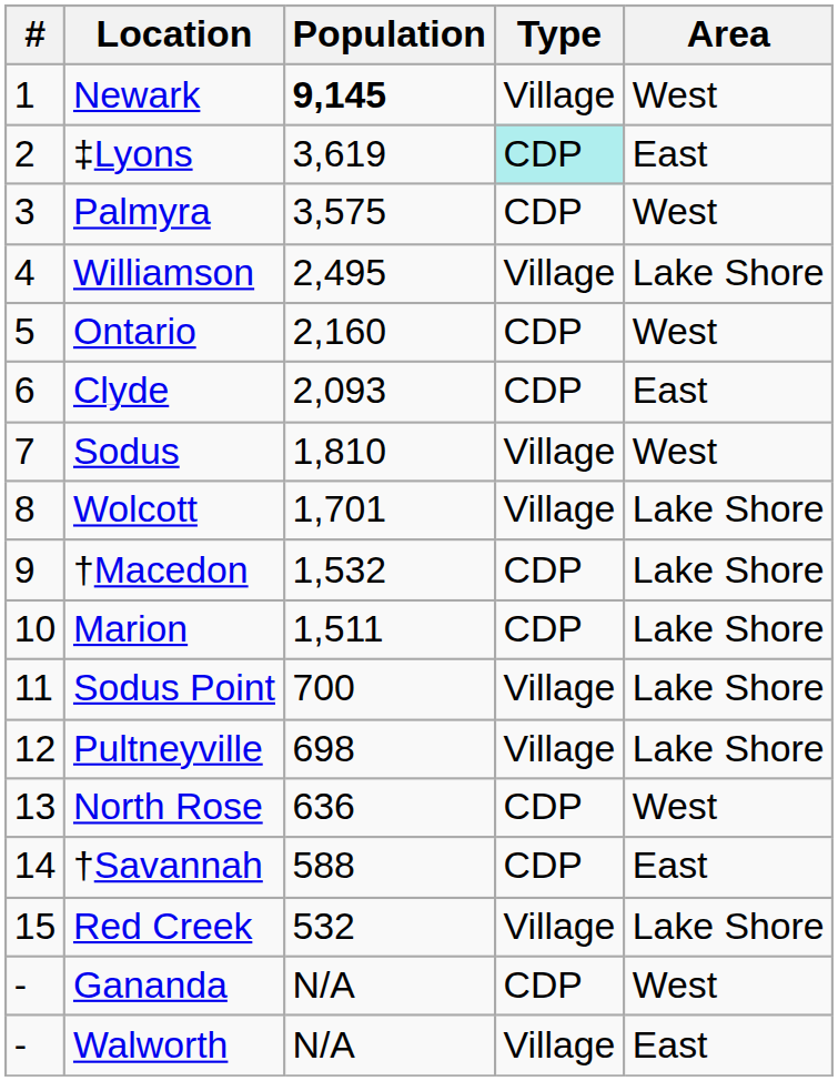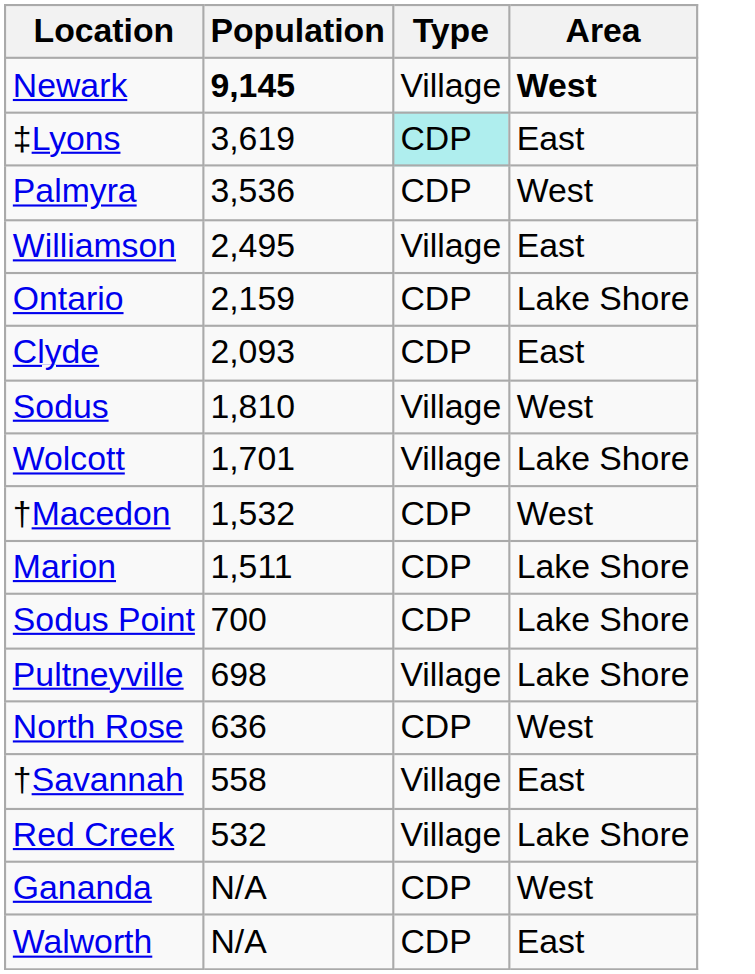- column: # | 1 | 2 | 3 | 4 | 5 | 6 | 7 | 8 | 9 | 10 | 11 | 12 | 13 | 14 | 15 | - | -
Newark | Area: normal -> bold
Palmyra | Population: 3,575 -> 3,536
Williamson | Area: Lake Shore -> East
Ontario | Population: 2,160 -> 2,159
Ontario | Area: West -> Lake Shore
†Macedon | Area: Lake Shore -> West
Sodus Point | Type: Village -> CDP
†Savannah | Population: 588 -> 558
†Savannah | Type: CDP -> Village
Walworth | Type: Village -> CDP
